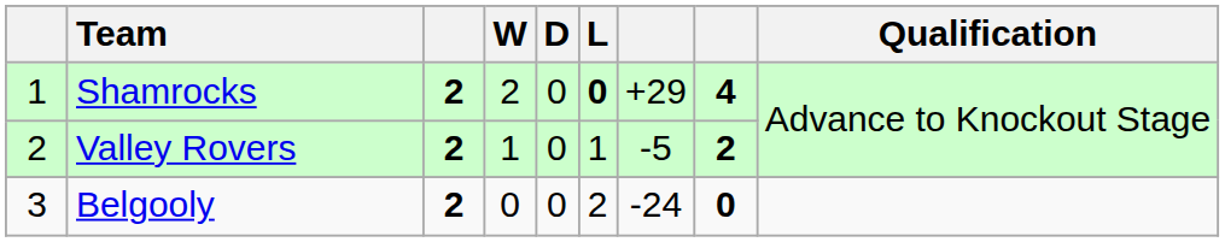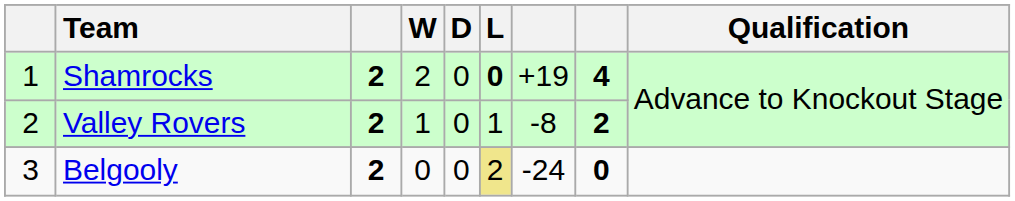Shamrocks | column 7: +29 -> +19
Valley Rovers | column 7: -5 -> -8
Belgooly | L: no background -> khaki background
